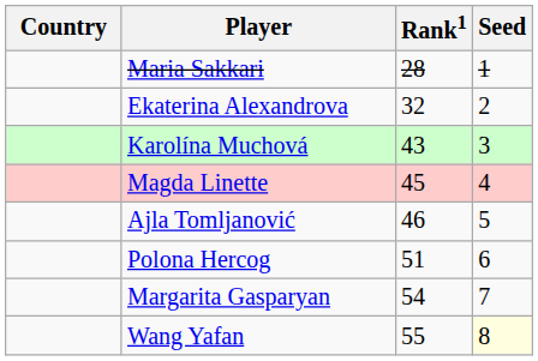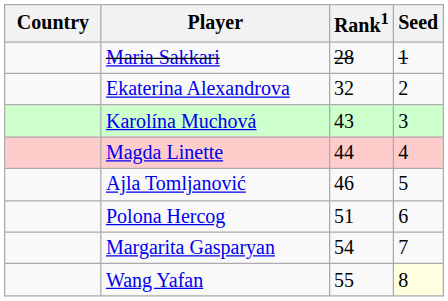Magda Linette | Rank1: 45 -> 44
